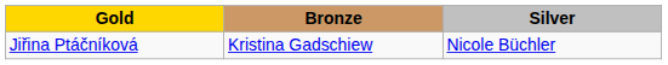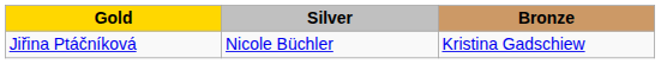columns swapped: Silver <-> Bronze
